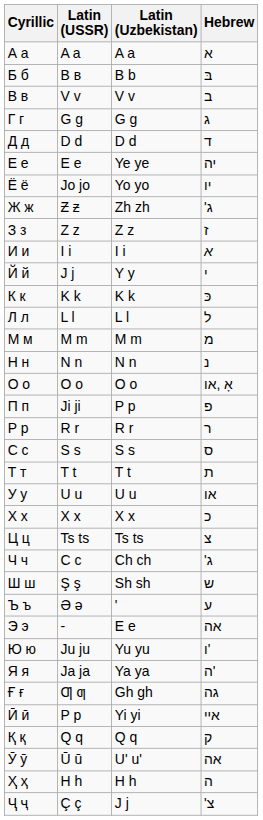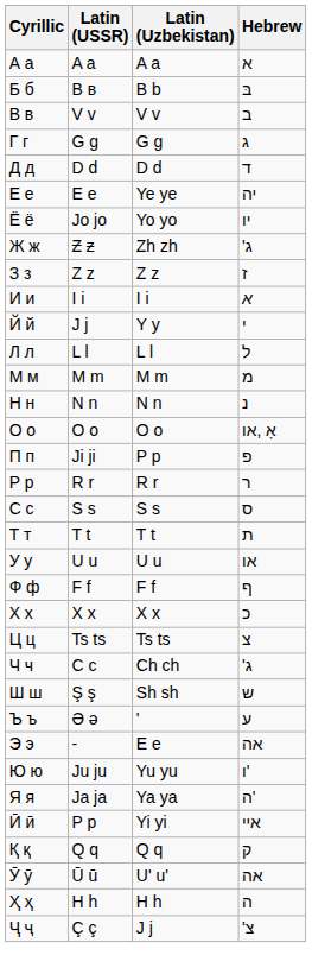- row: К к | K k | K k | כּ
+ row: Ф ф | F f | F f | ף
- row: Ғ ғ | Ƣ ƣ | Gh gh | גה
